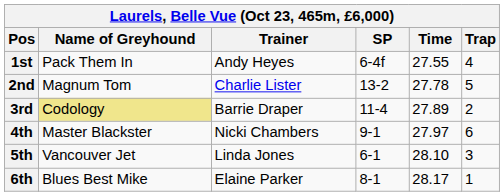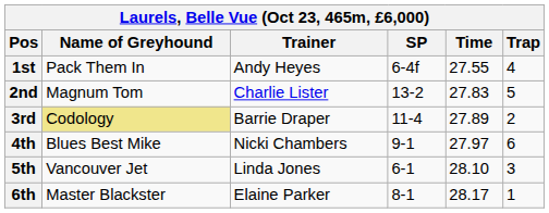2nd | Time: 27.78 -> 27.83
4th | Name of Greyhound: Master Blackster -> Blues Best Mike
6th | Name of Greyhound: Blues Best Mike -> Master Blackster
